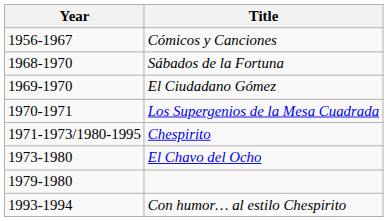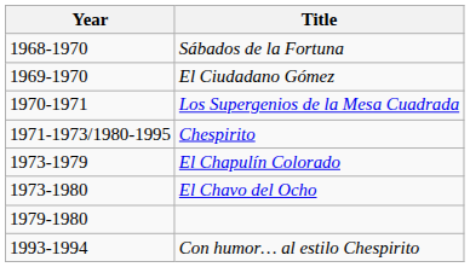- row: 1956-1967 | Cómicos y Canciones
+ row: 1973-1979 | El Chapulín Colorado
